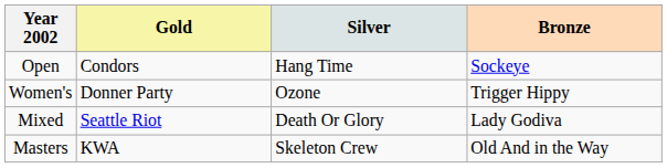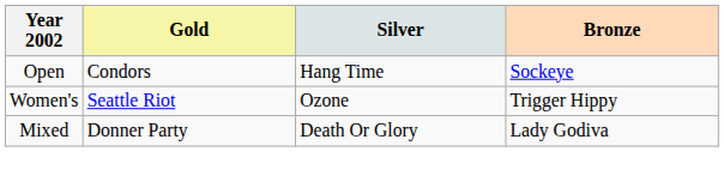Women's | Gold: Donner Party -> Seattle Riot
Mixed | Gold: Seattle Riot -> Donner Party
- row: Masters | KWA | Skeleton Crew | Old And in the Way
